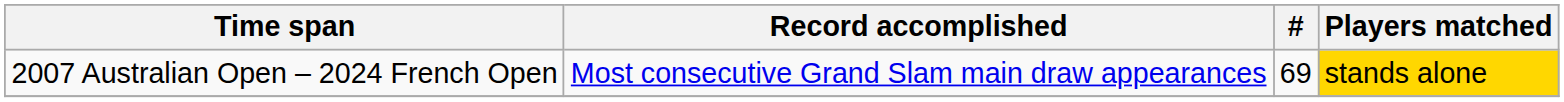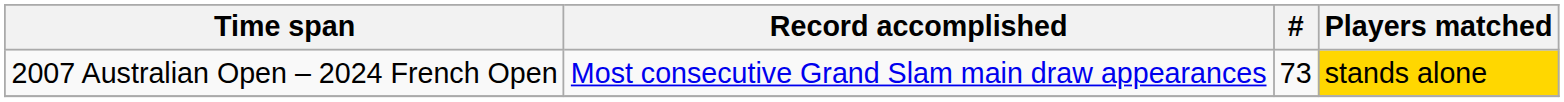2007 Australian Open – 2024 French Open | #: 69 -> 73
